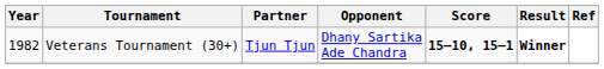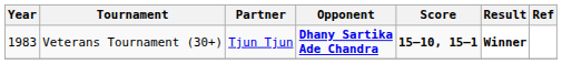Veterans Tournament (30+) | Year: 1982 -> 1983
Veterans Tournament (30+) | Opponent: normal -> bold
